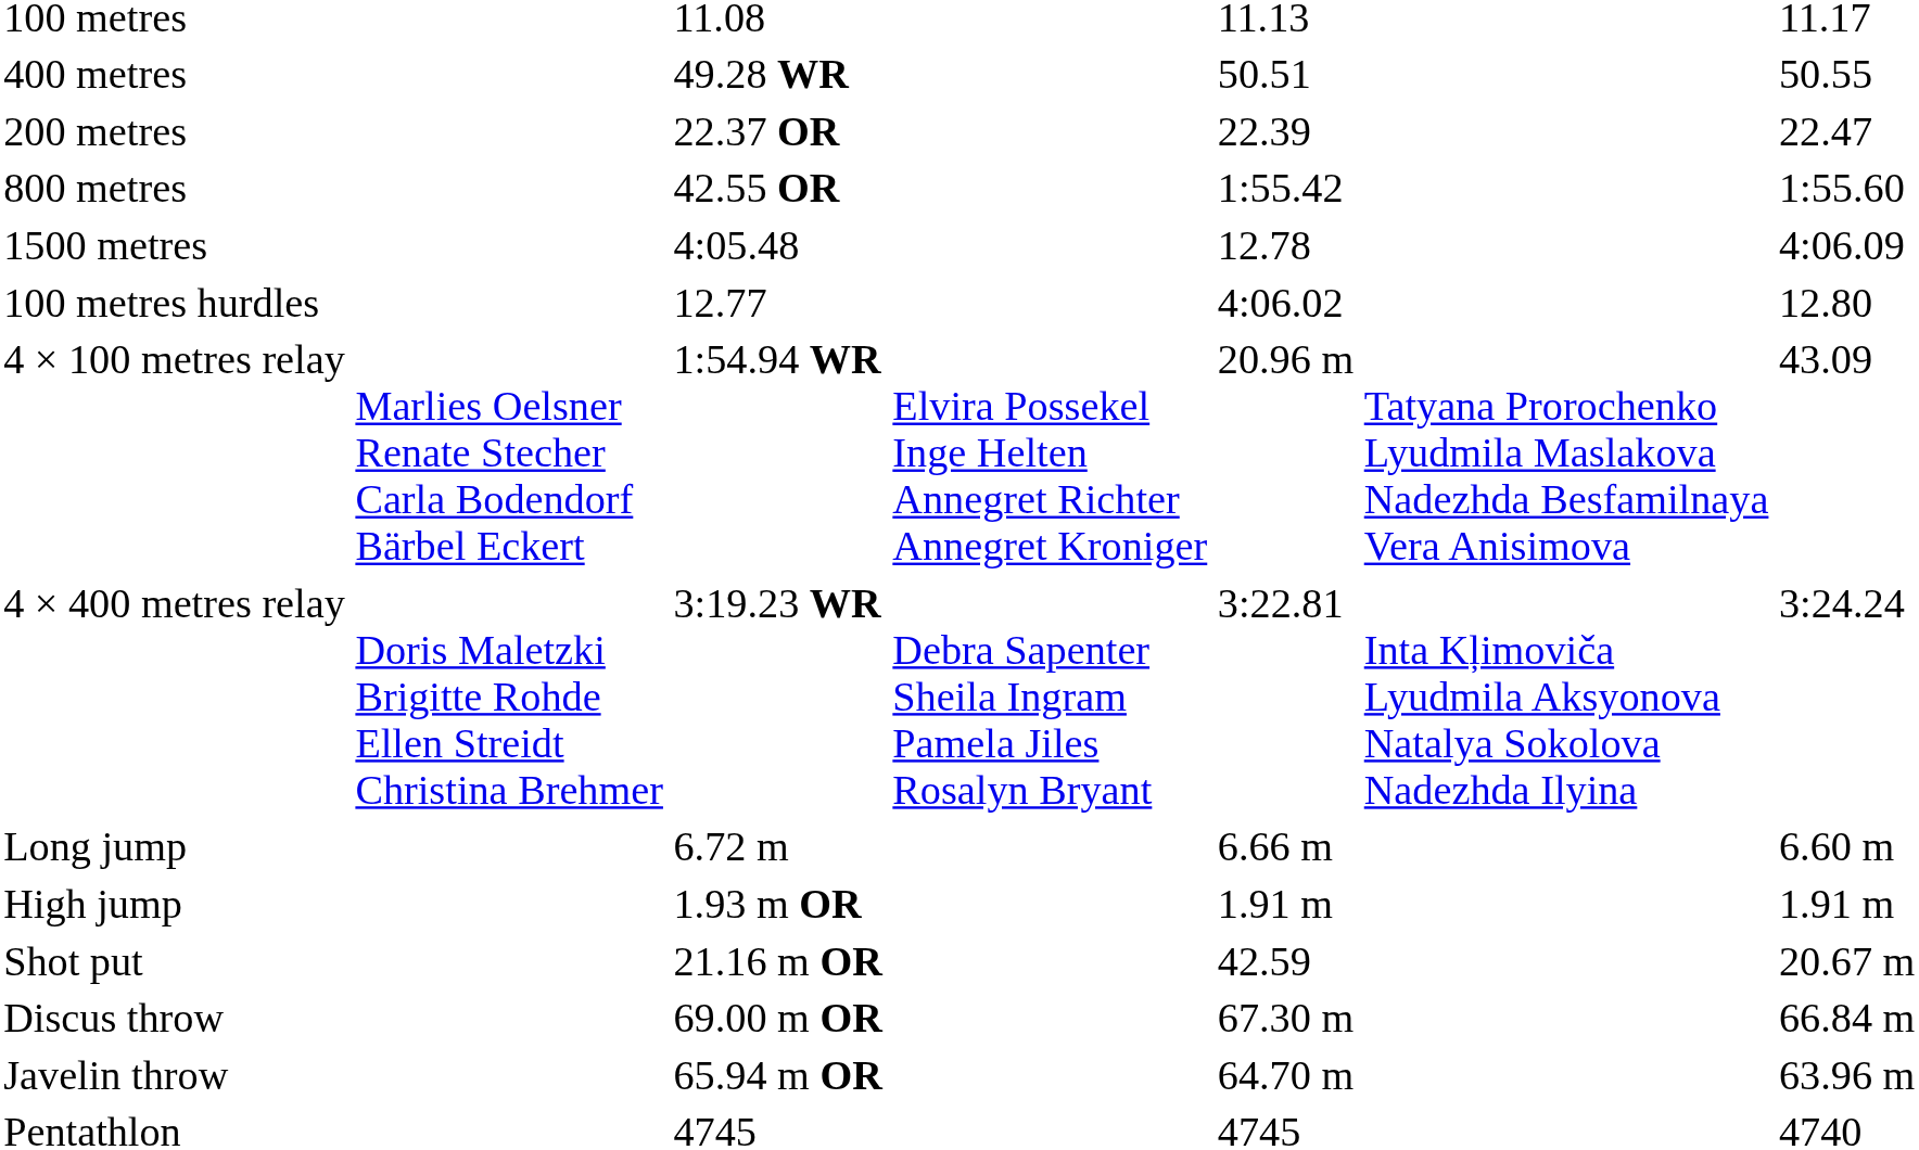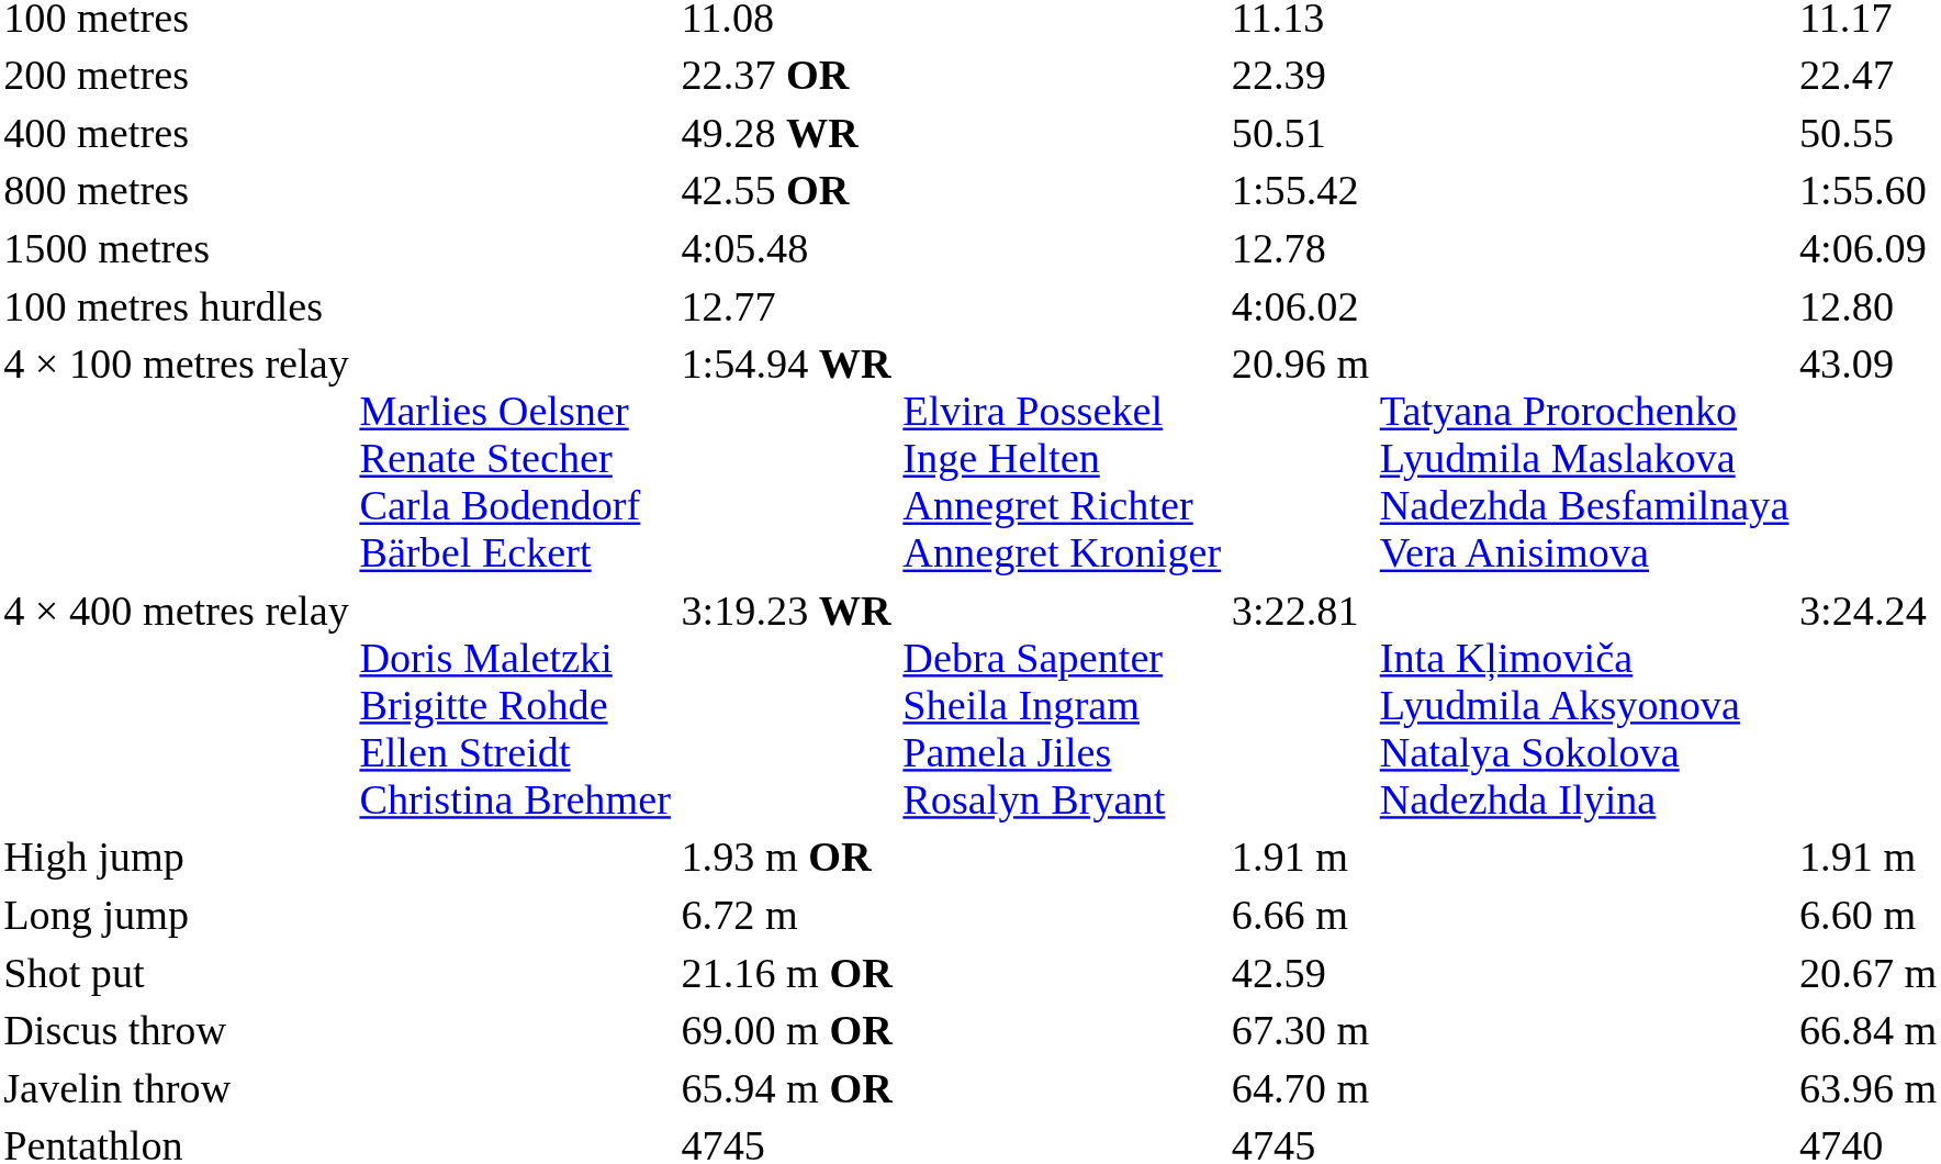rows swapped: 200 metres <-> 400 metres
rows swapped: High jump <-> Long jump
